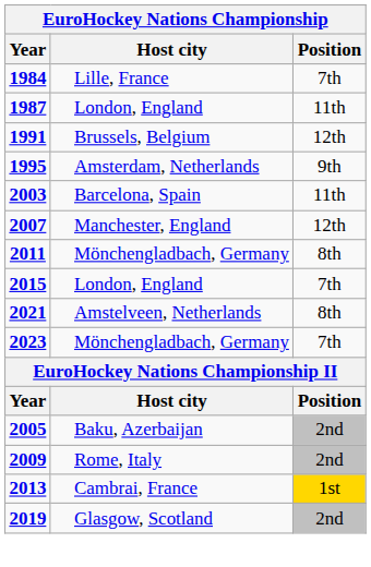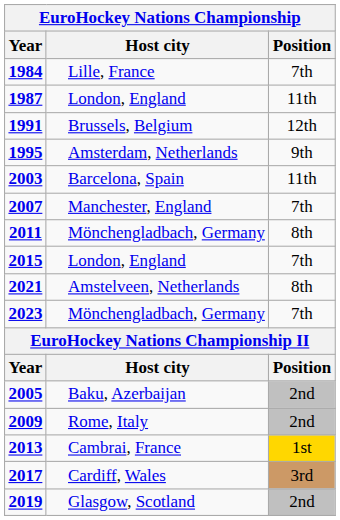2007 | Position: 12th -> 7th
+ row: 2017 | Cardiff, Wales | 3rd
